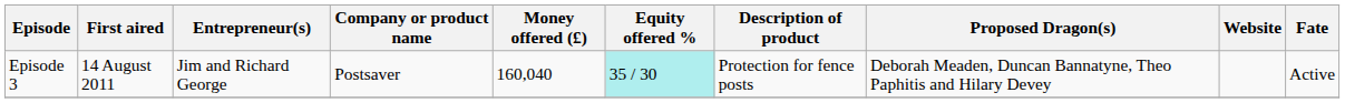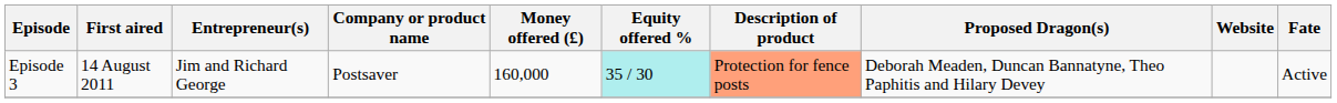Episode 3 | Money offered (£): 160,040 -> 160,000
Episode 3 | Description of product: no background -> lightsalmon background
